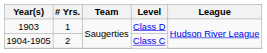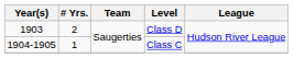Class D | # Yrs.: 1 -> 2
1904-1905 / Class C | # Yrs.: 2 -> 1
